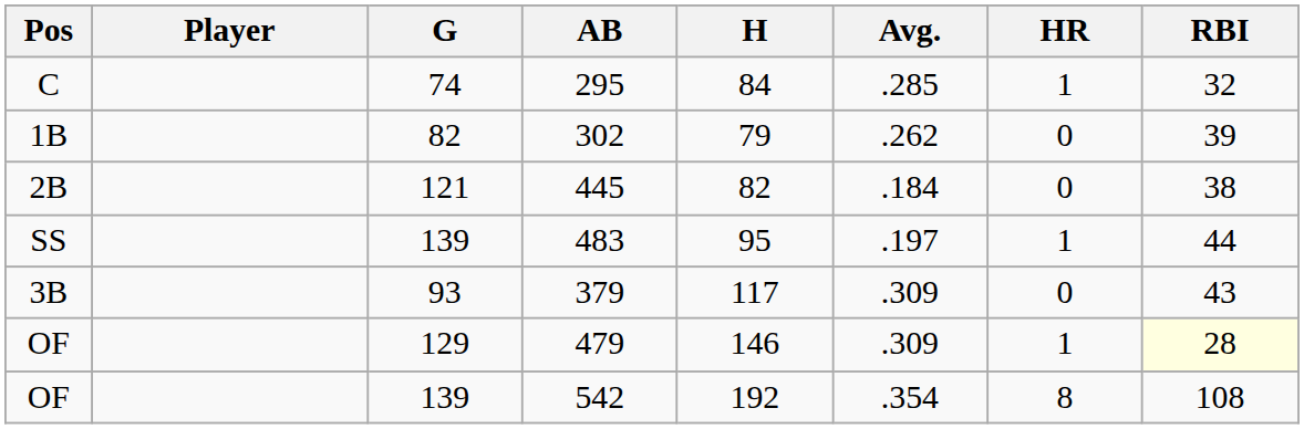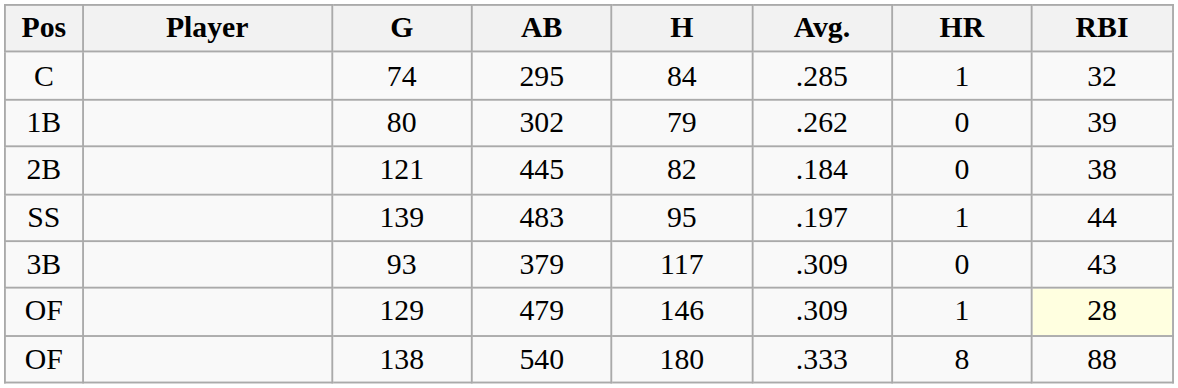302 | G: 82 -> 80
+ row: OF | 138 | 540 | 180 | .333 | 8 | 88
- row: OF | 139 | 542 | 192 | .354 | 8 | 108
